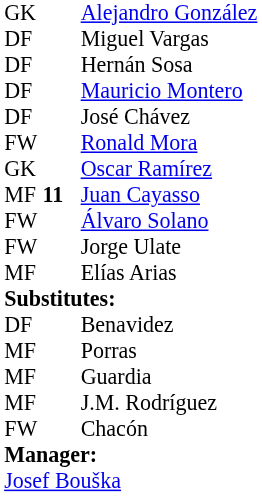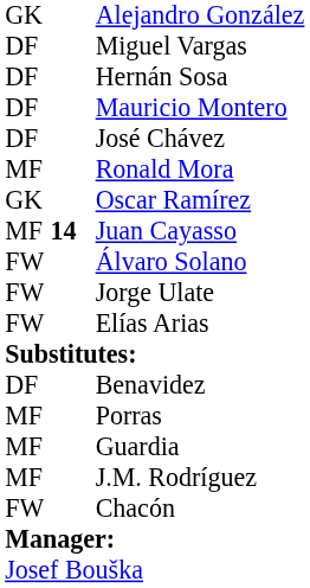Ronald Mora | column 1: FW -> MF
Juan Cayasso | column 2: 11 -> 14
Elías Arias | column 1: MF -> FW
